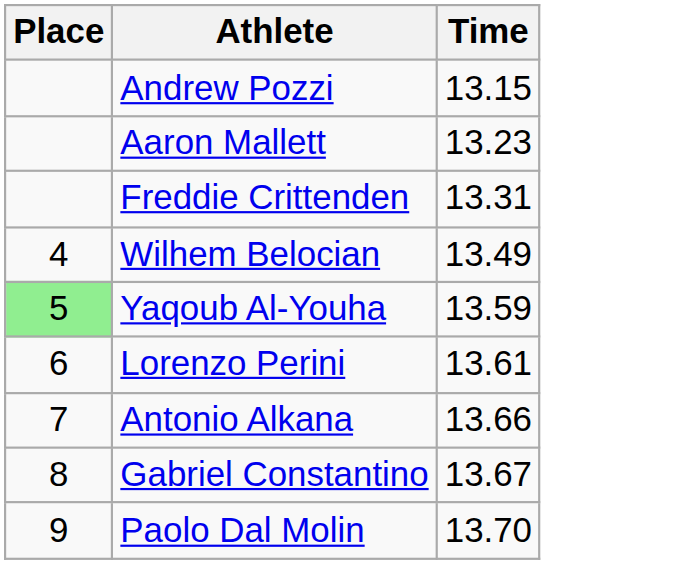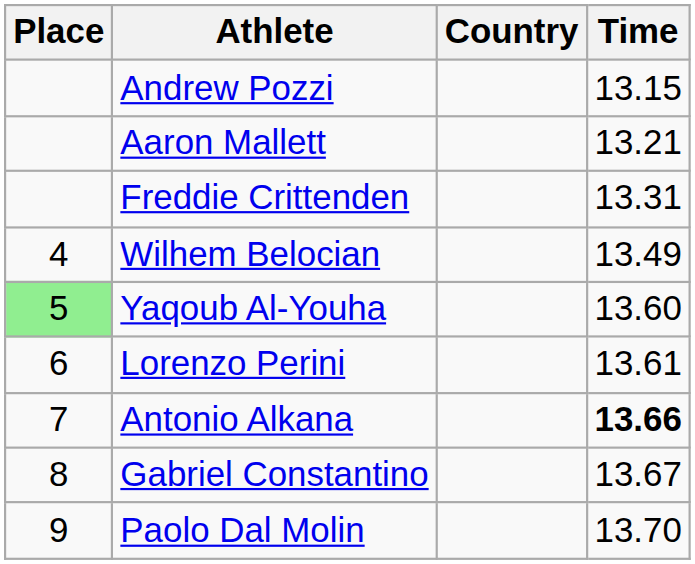+ column: Country
Aaron Mallett | Time: 13.23 -> 13.21
Yaqoub Al-Youha | Time: 13.59 -> 13.60
Antonio Alkana | Time: normal -> bold
